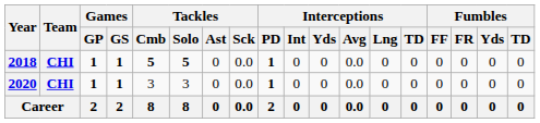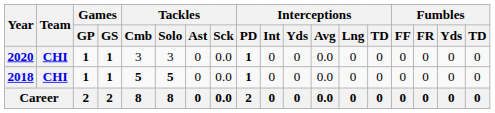rows swapped: 2018 <-> 2020
